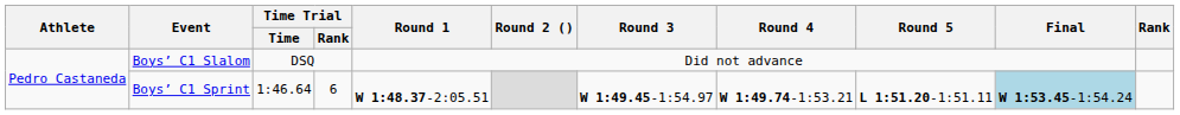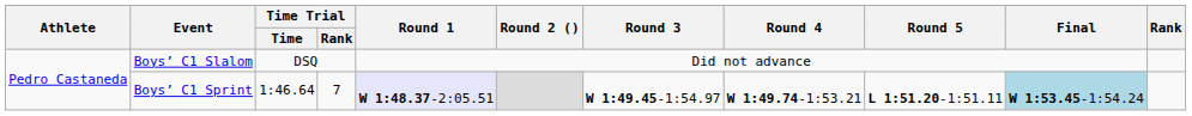Boys’ C1 Sprint | Time Trial / Rank: 6 -> 7
Boys’ C1 Sprint | Round 1: no background -> lavender background
